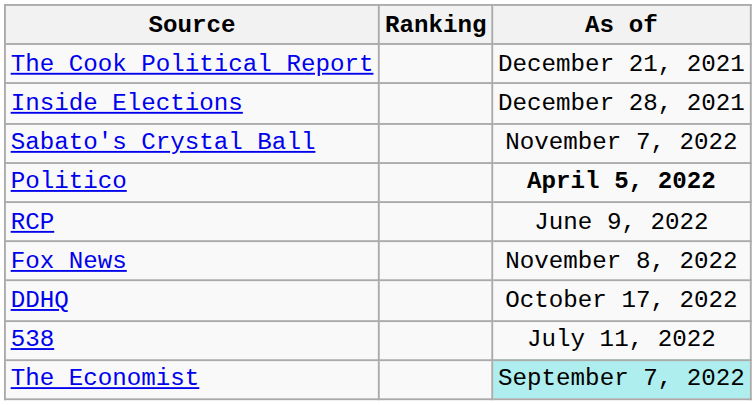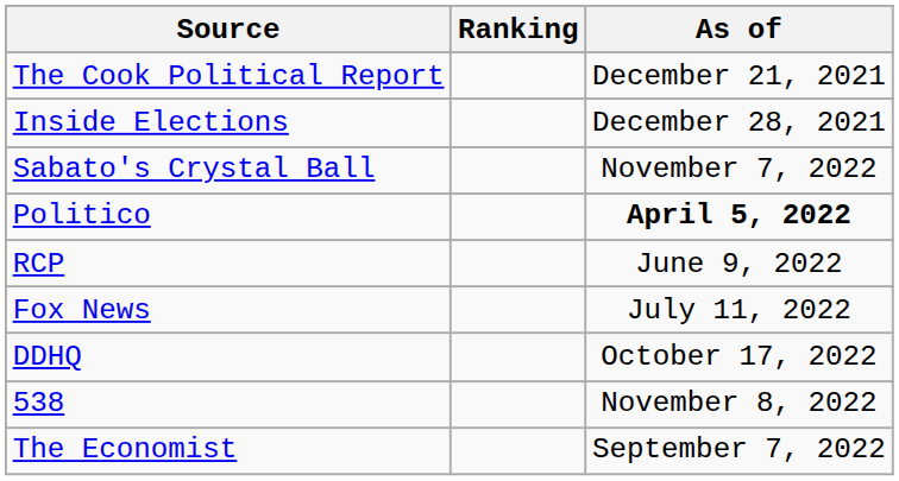Fox News | As of: November 8, 2022 -> July 11, 2022
538 | As of: July 11, 2022 -> November 8, 2022
The Economist | As of: paleturquoise background -> no background
